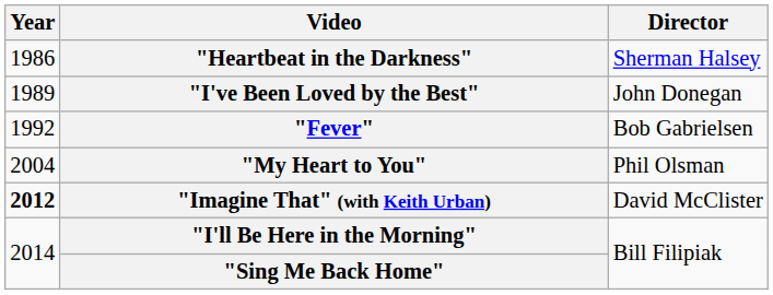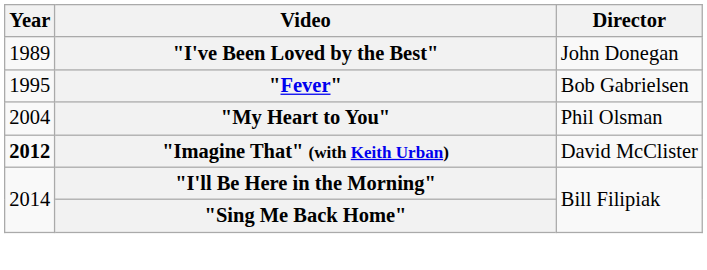- row: 1986 | "Heartbeat in the Darkness" | Sherman Halsey
"Fever" | Year: 1992 -> 1995
